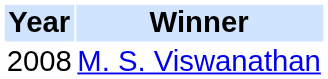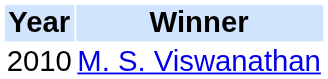M. S. Viswanathan | Year: 2008 -> 2010
